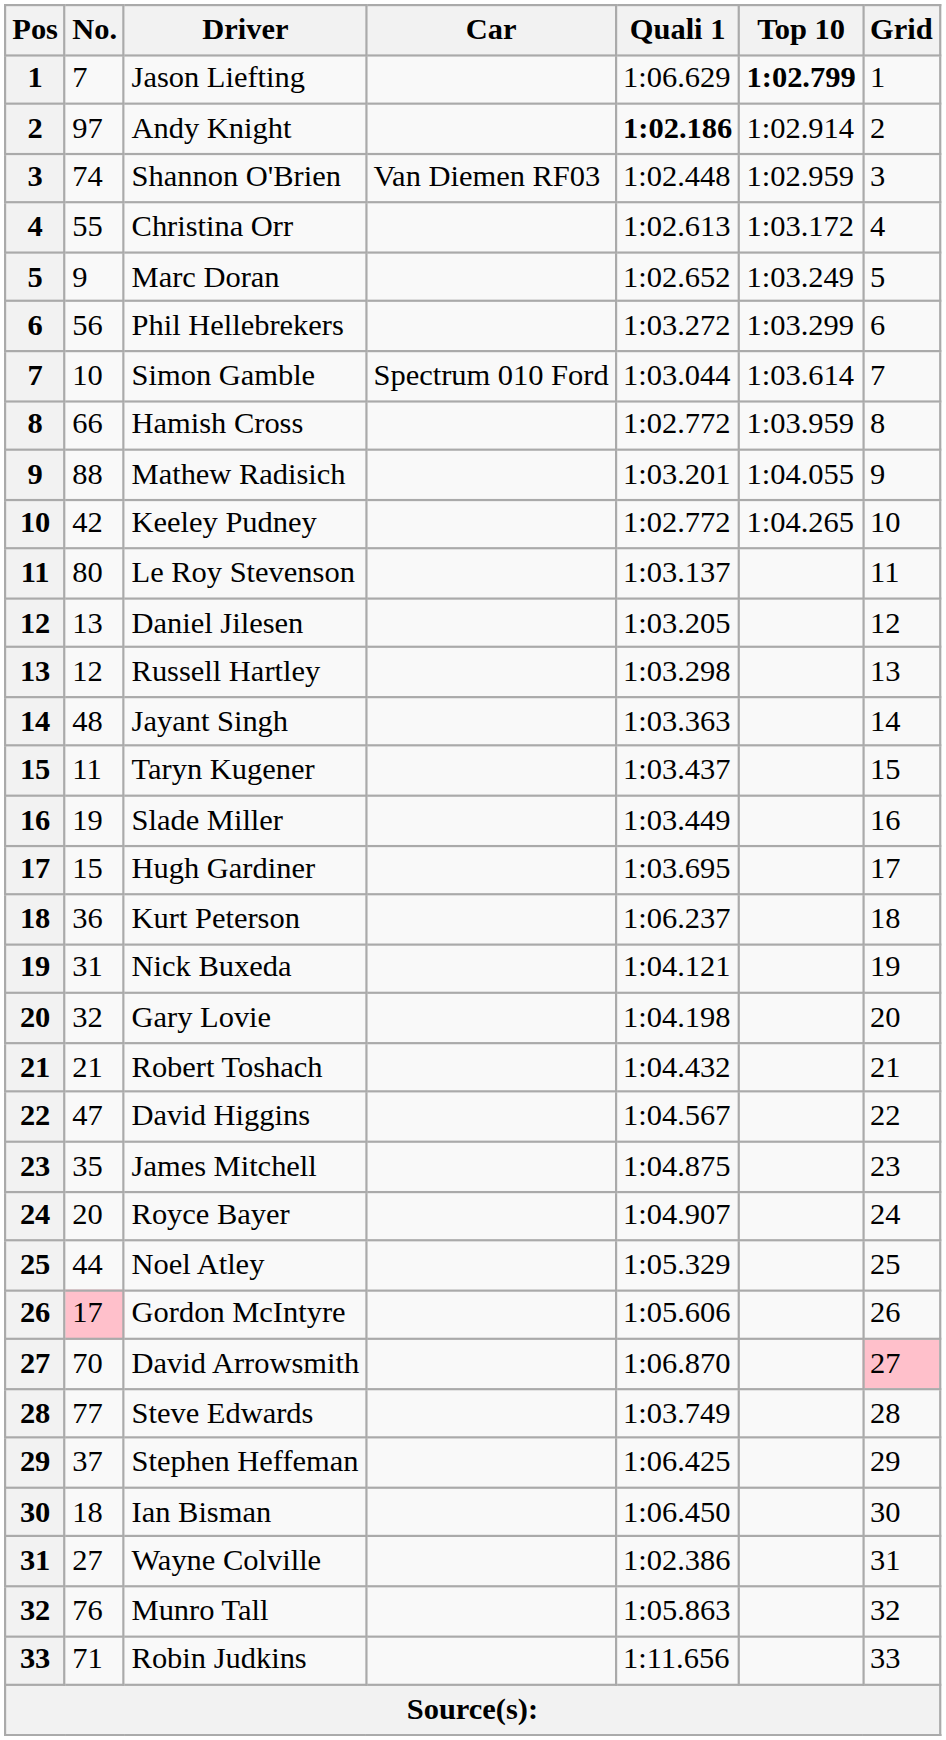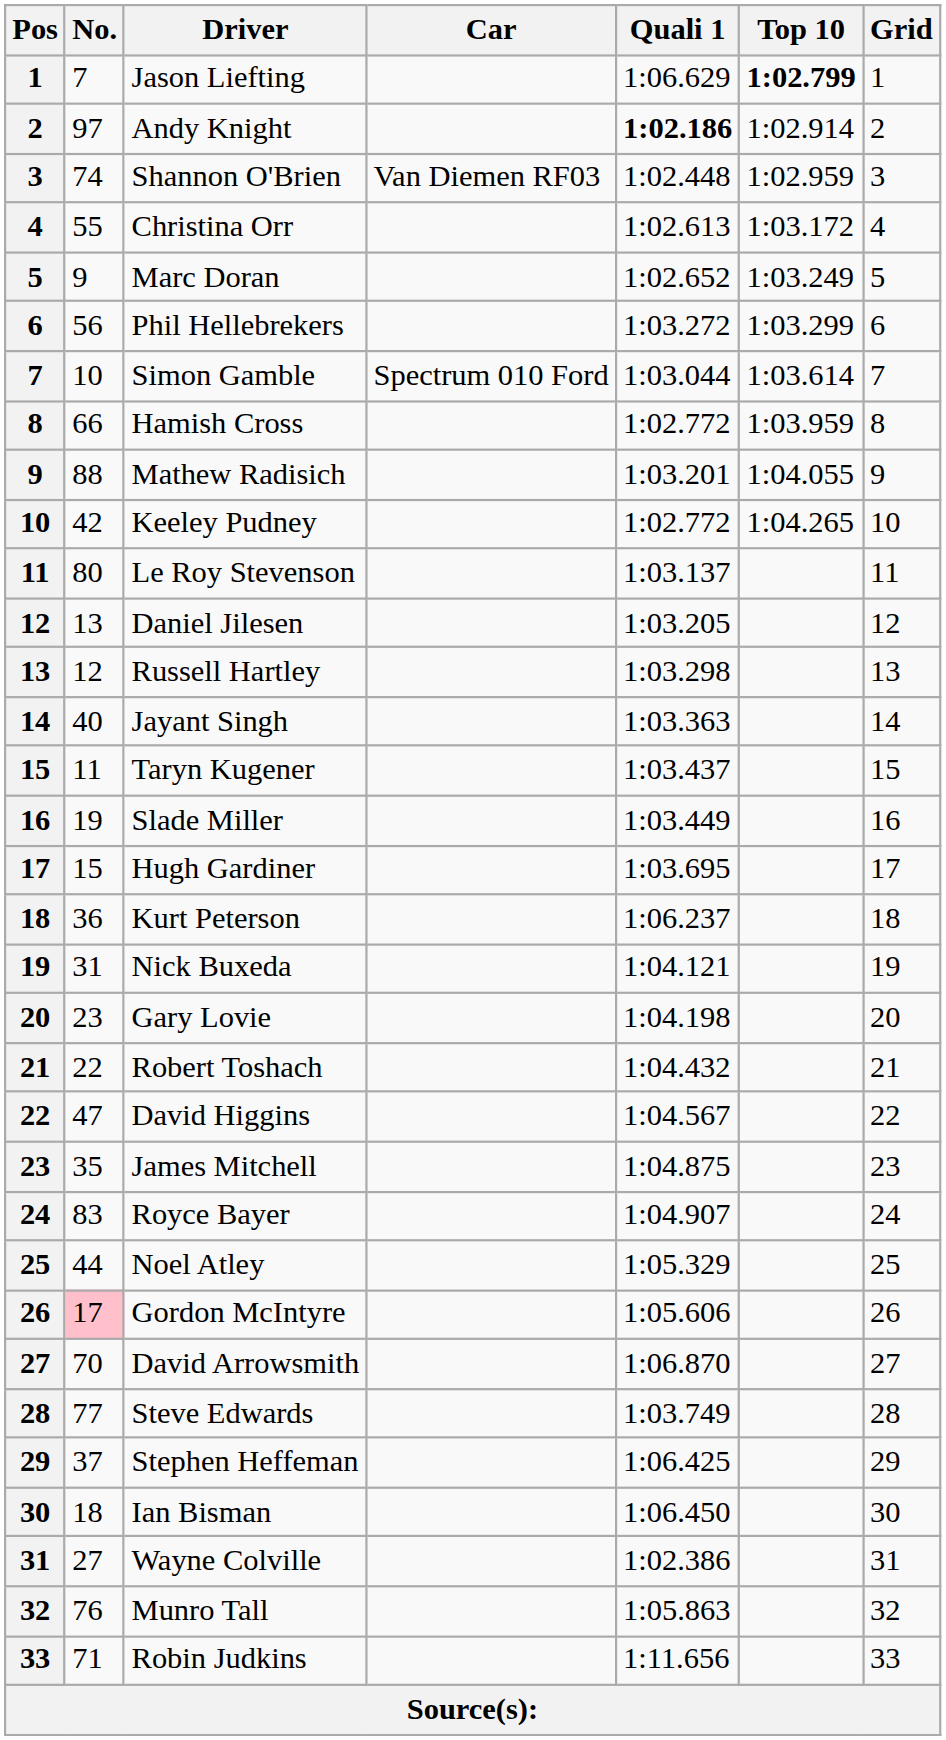Jayant Singh | No.: 48 -> 40
Gary Lovie | No.: 32 -> 23
Robert Toshach | No.: 21 -> 22
Royce Bayer | No.: 20 -> 83
David Arrowsmith | Grid: pink background -> no background
